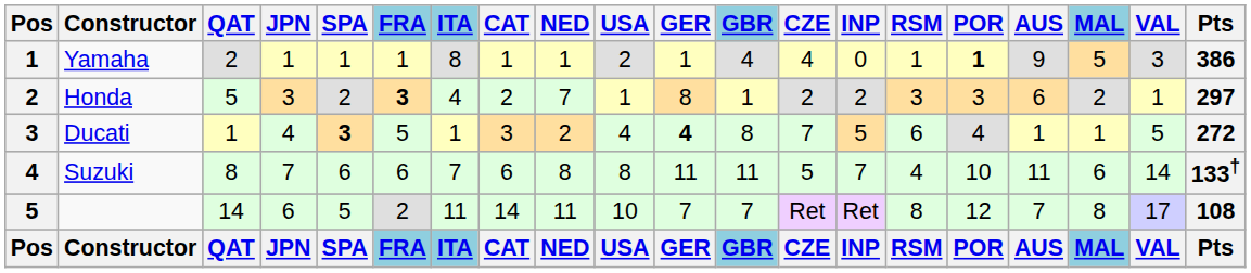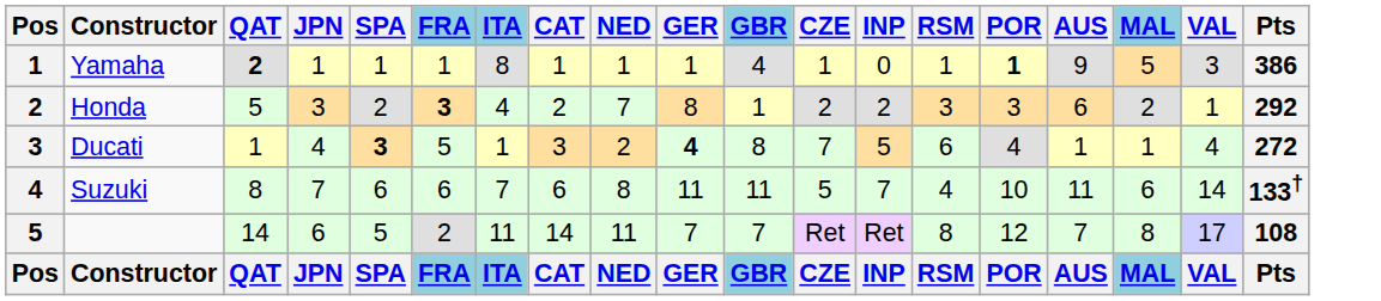- column: USA | 2 | 1 | 4 | 8 | 10 | USA
Yamaha | QAT: normal -> bold
Yamaha | CZE: 4 -> 1
Honda | Pts: 297 -> 292
Ducati | VAL: 5 -> 4
